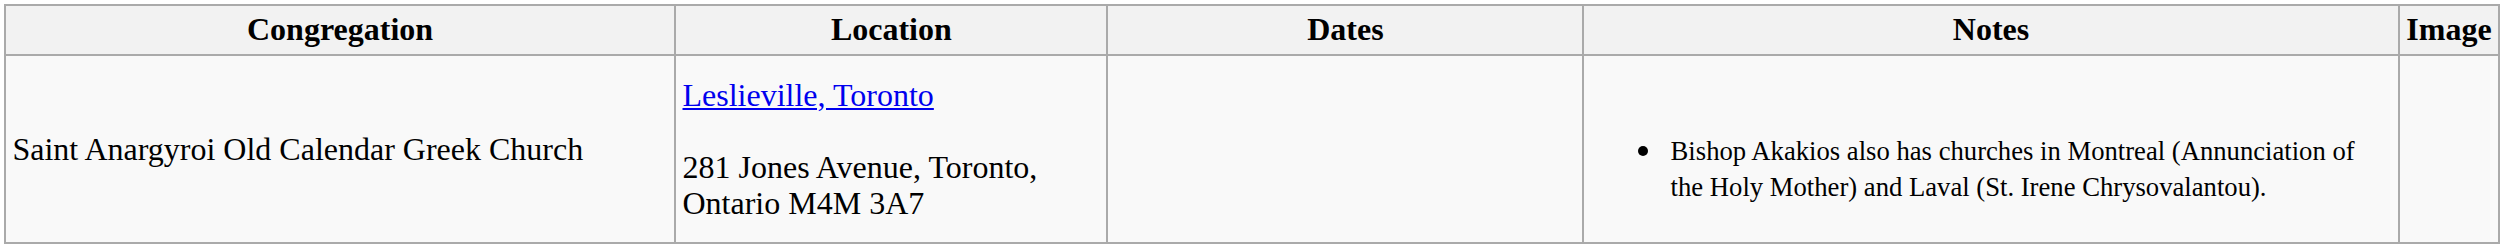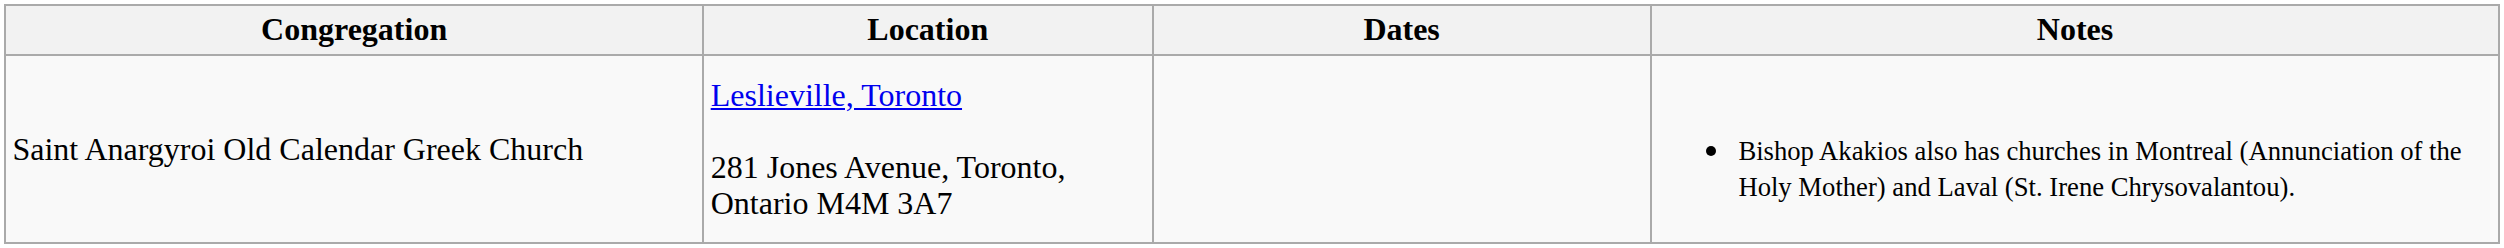- column: Image
